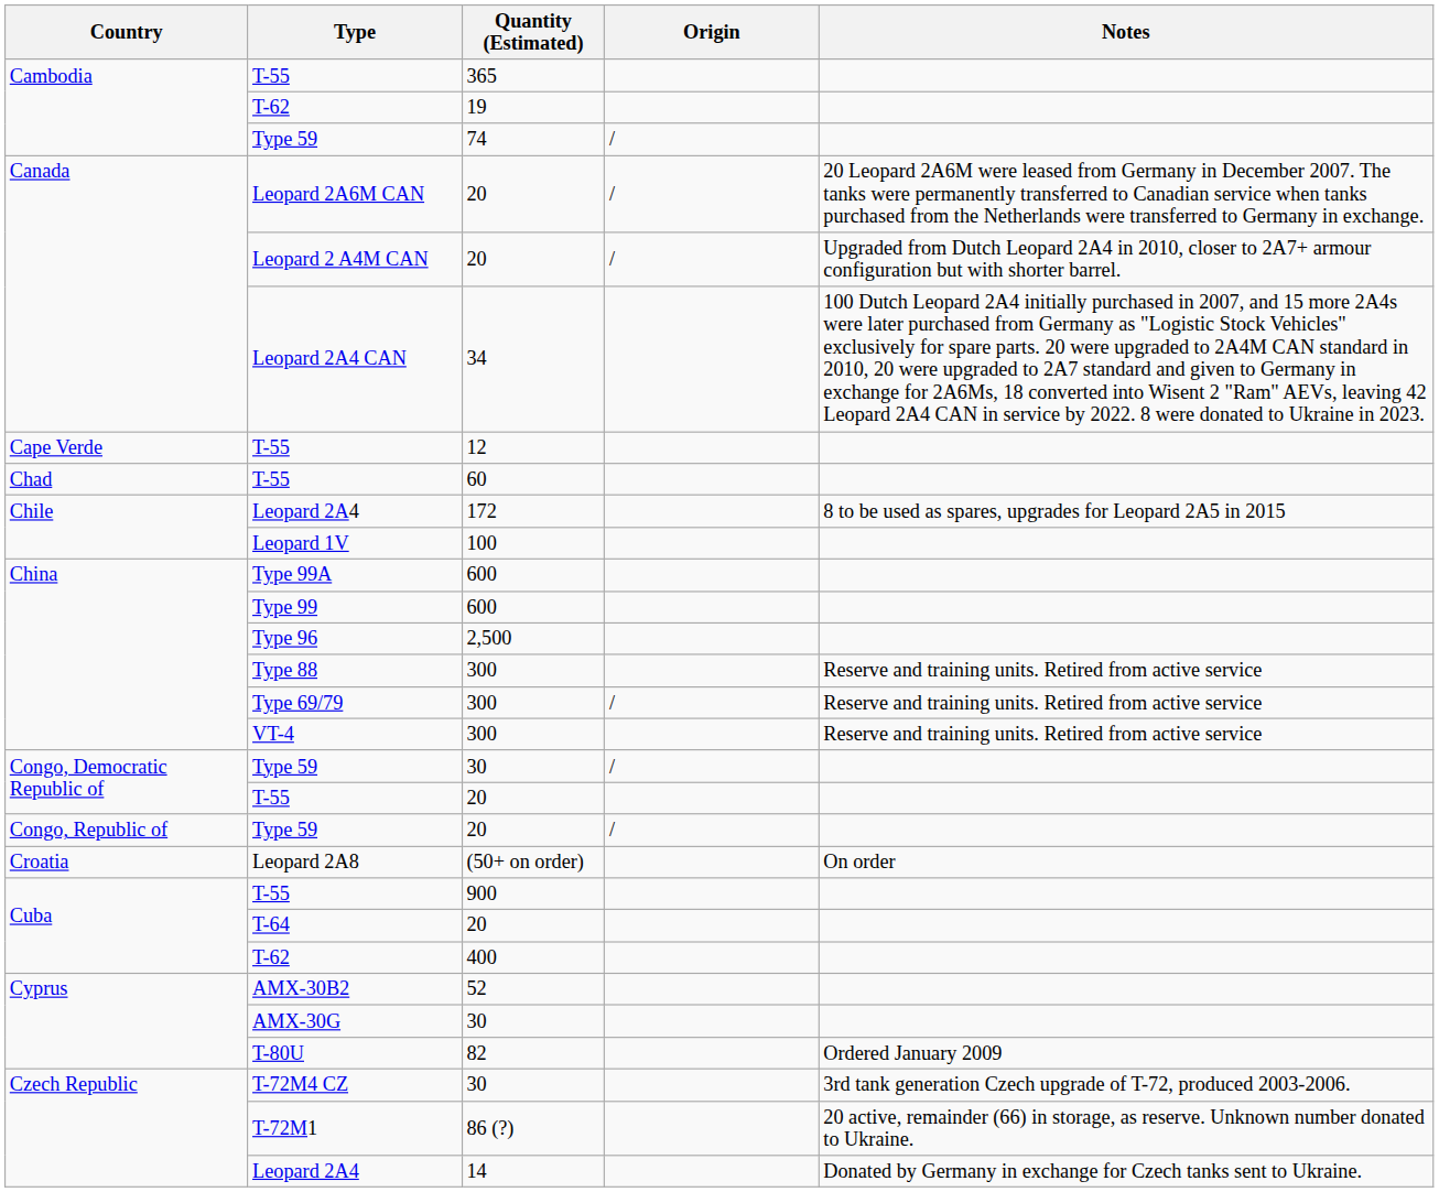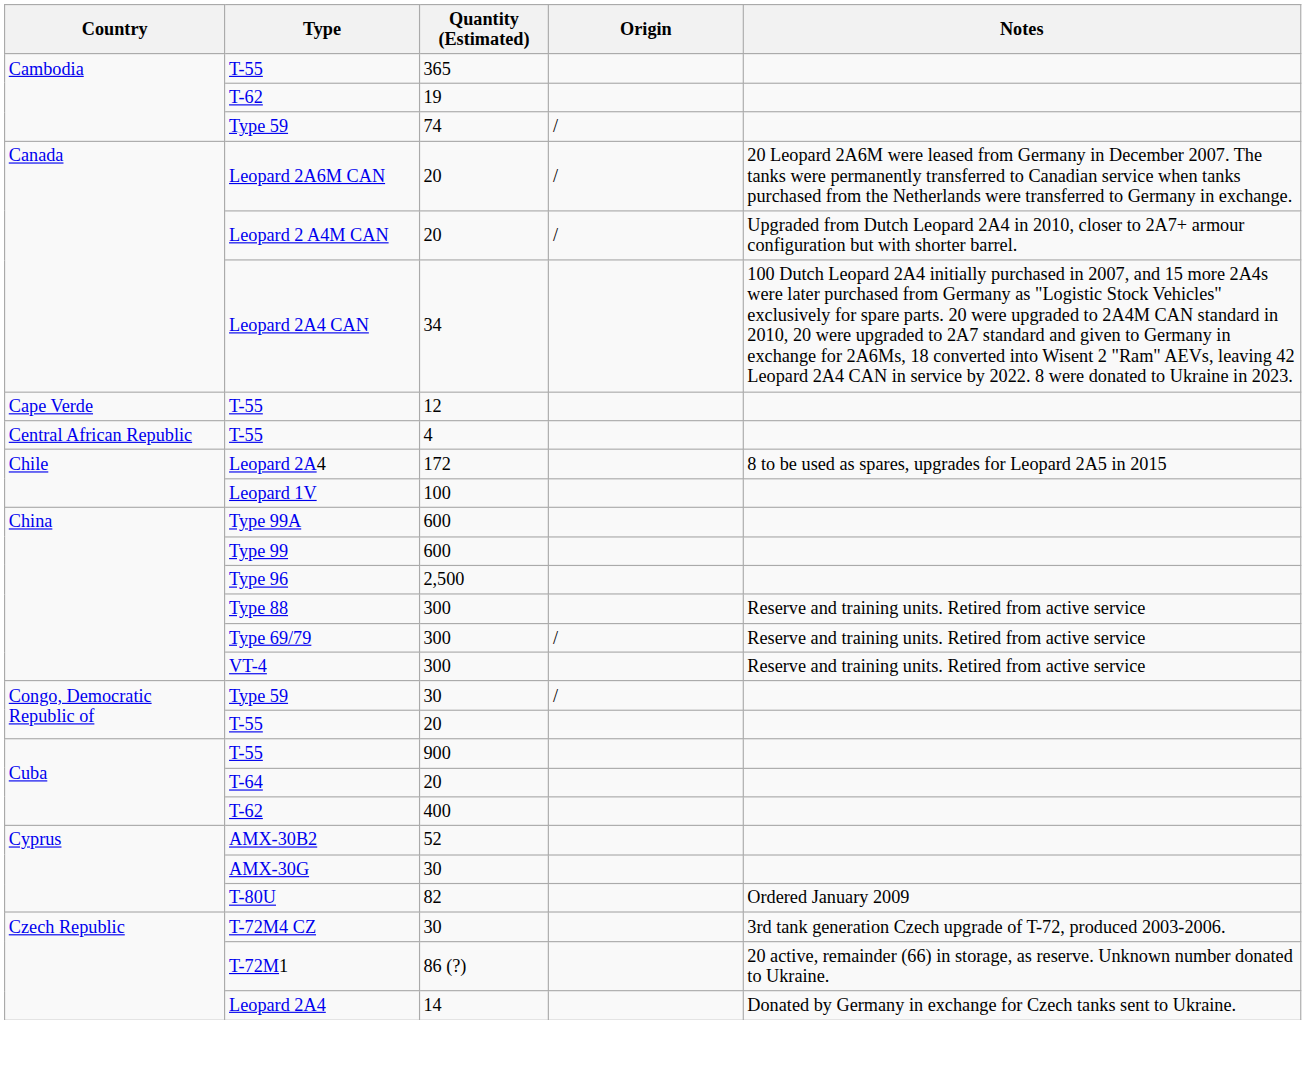+ row: Central African Republic | T-55 | 4
- row: Chad | T-55 | 60
- row: Congo, Republic of | Type 59 | 20 | /
- row: Croatia | Leopard 2A8 | (50+ on order) | On order
